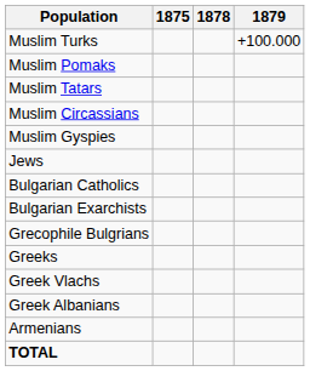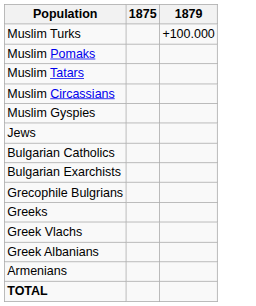- column: 1878
